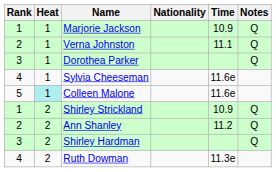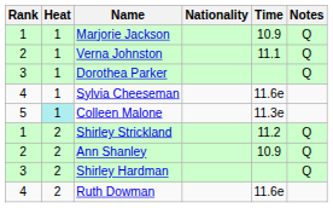Colleen Malone | Time: 11.6e -> 11.3e
Shirley Strickland | Time: 10.9 -> 11.2
Ann Shanley | Time: 11.2 -> 10.9
Ruth Dowman | Time: 11.3e -> 11.6e
